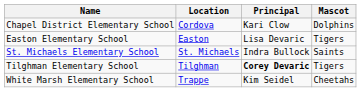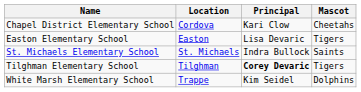Chapel District Elementary School | Mascot: Dolphins -> Cheetahs
White Marsh Elementary School | Mascot: Cheetahs -> Dolphins
